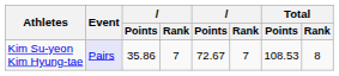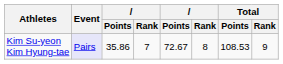Kim Su-yeon Kim Hyung-tae | column 6: 7 -> 8
Kim Su-yeon Kim Hyung-tae | Total / Rank: 8 -> 9
